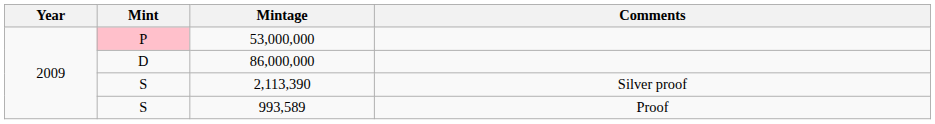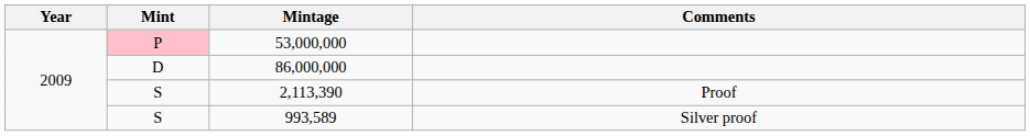2,113,390 | Comments: Silver proof -> Proof
993,589 | Comments: Proof -> Silver proof
